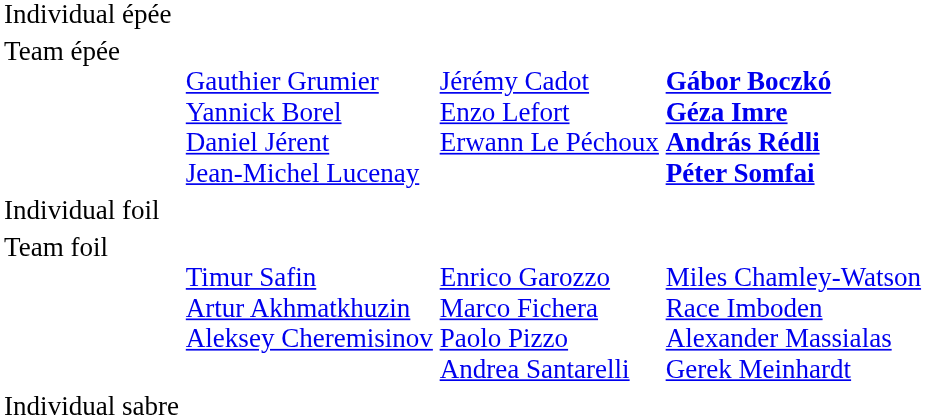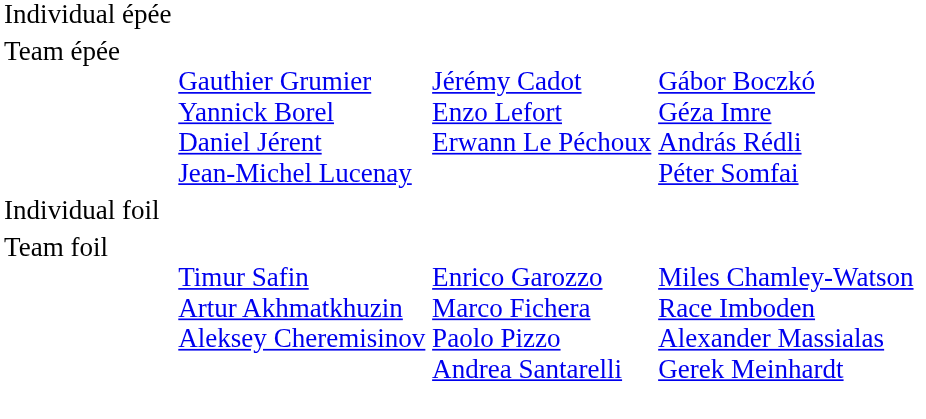Team épée | column 4: bold -> normal
- row: Individual sabre
